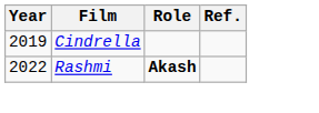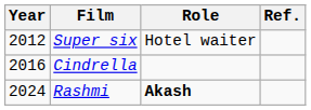+ row: 2012 | Super six | Hotel waiter
Cindrella | Year: 2019 -> 2016
Rashmi | Year: 2022 -> 2024
